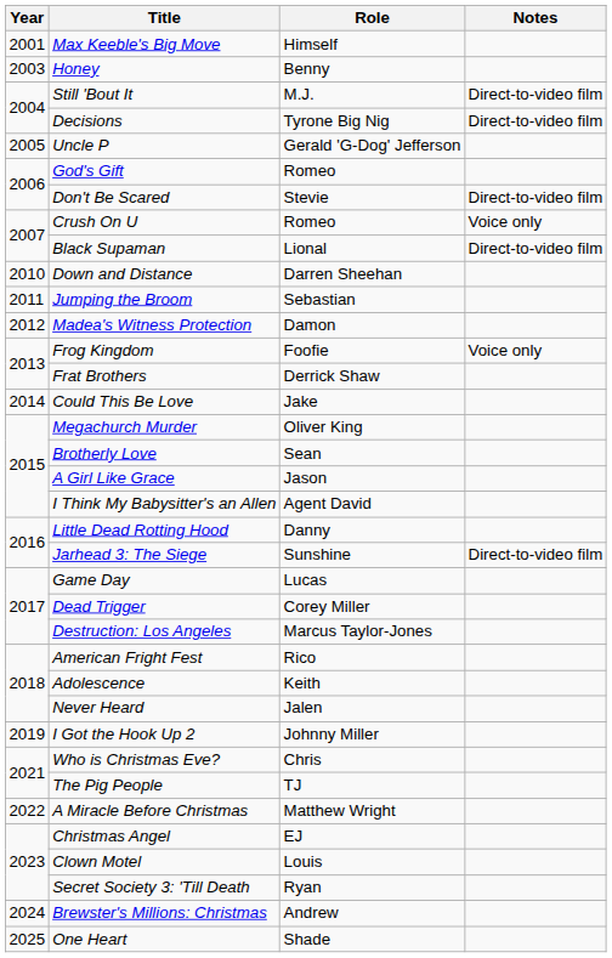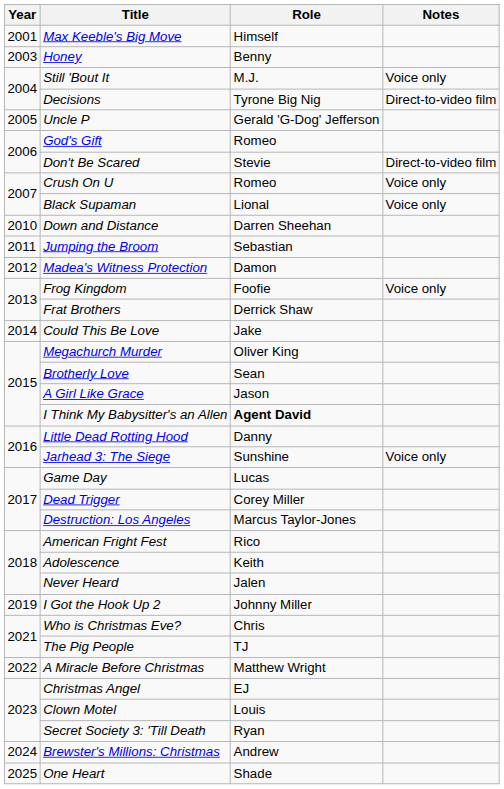Still 'Bout It | Notes: Direct-to-video film -> Voice only
Black Supaman | Notes: Direct-to-video film -> Voice only
I Think My Babysitter's an Allen | Role: normal -> bold
Jarhead 3: The Siege | Notes: Direct-to-video film -> Voice only
